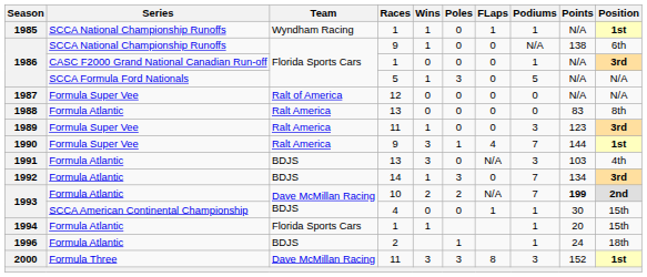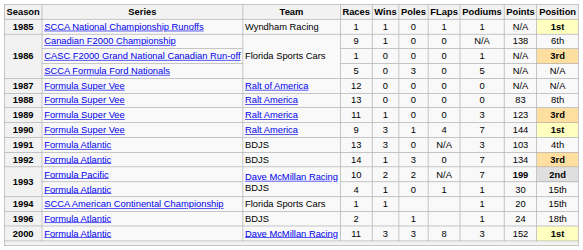1986 / 9 | Series: SCCA National Championship Runoffs -> Canadian F2000 Championship
1986 / 5 | Wins: 1 -> 0
1988 | Series: Formula Atlantic -> Formula Super Vee
1993 / 10 | Series: Formula Atlantic -> Formula Pacific
1993 / 4 | Series: SCCA American Continental Championship -> Formula Atlantic
1993 / 4 | Wins: 0 -> 1
1994 | Series: Formula Atlantic -> SCCA American Continental Championship
2000 | Series: Formula Three -> Formula Atlantic
